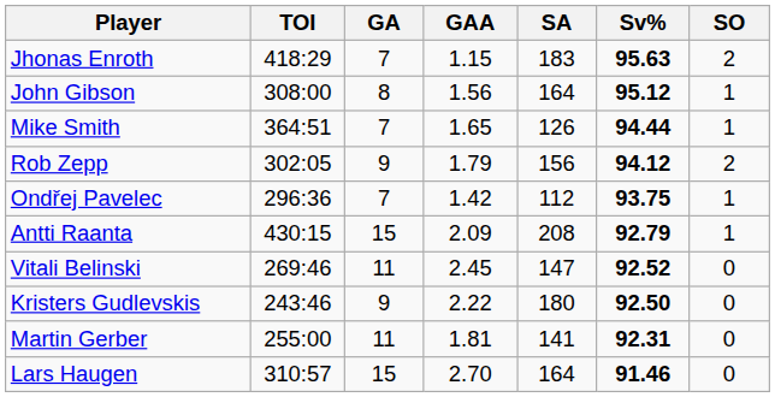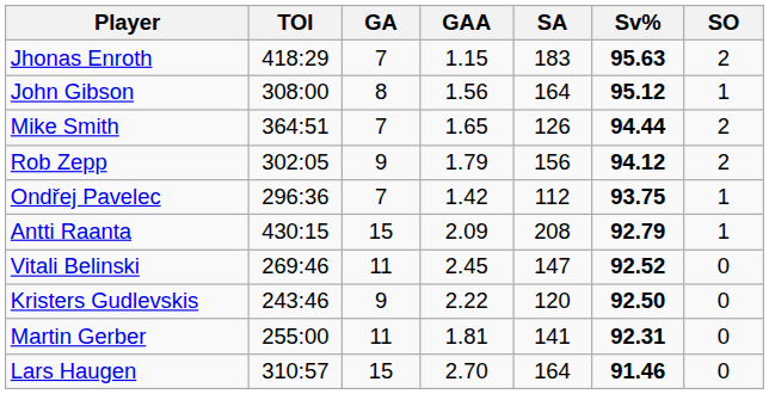Mike Smith | SO: 1 -> 2
Kristers Gudlevskis | SA: 180 -> 120
